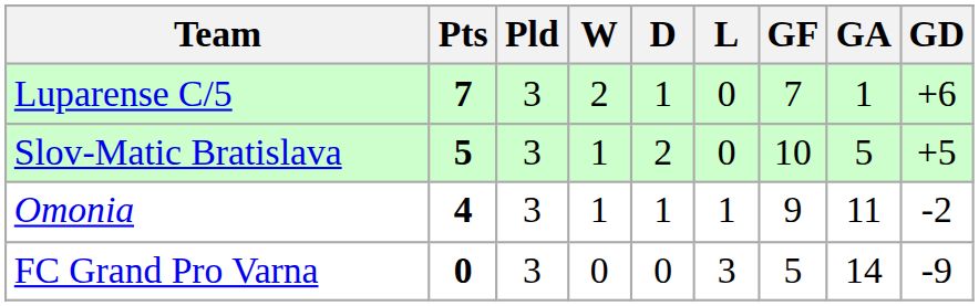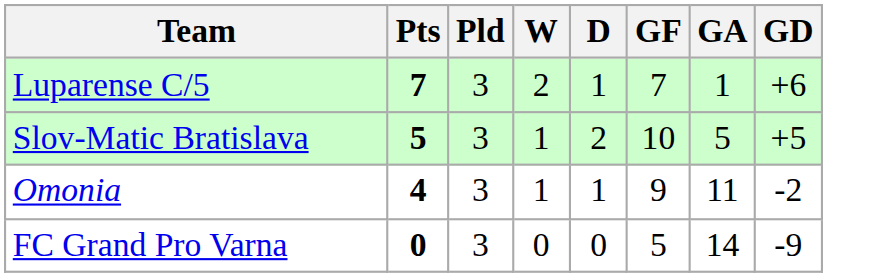- column: L | 0 | 0 | 1 | 3
